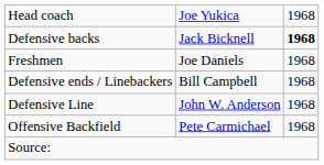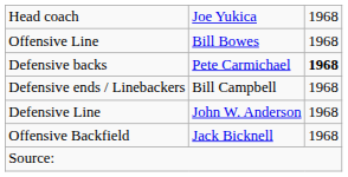+ row: Offensive Line | Bill Bowes | 1968
Defensive backs | column 2: Jack Bicknell -> Pete Carmichael
- row: Freshmen | Joe Daniels | 1968
Offensive Backfield | column 2: Pete Carmichael -> Jack Bicknell
